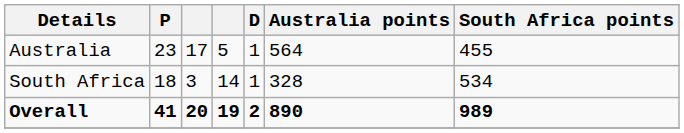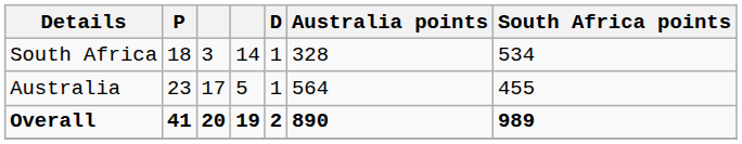rows swapped: Australia <-> South Africa
